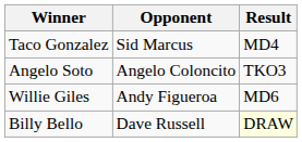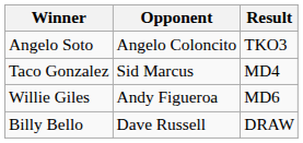rows swapped: Taco Gonzalez <-> Angelo Soto
Billy Bello | Result: lightyellow background -> no background
